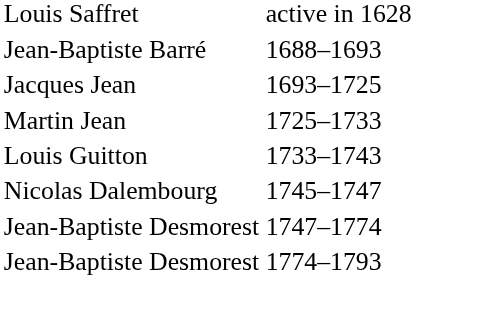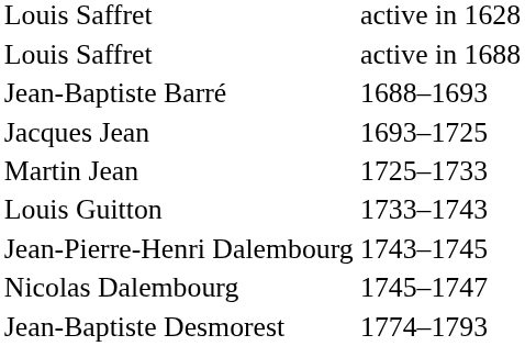+ row: Louis Saffret | active in 1688
+ row: Jean-Pierre-Henri Dalembourg | 1743–1745
- row: Jean-Baptiste Desmorest | 1747–1774
